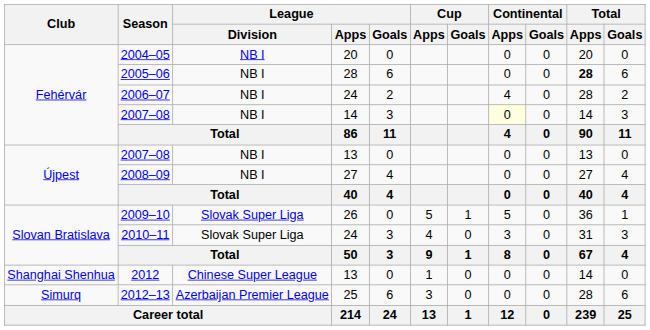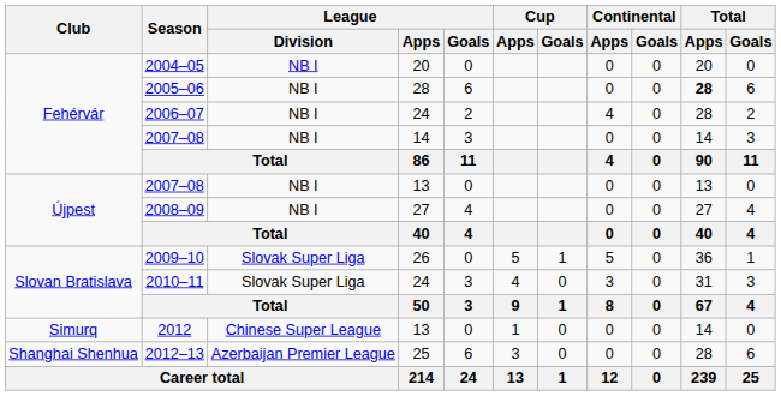2007–08 / 14 | Continental / Apps: lightyellow background -> no background
2012 | Club: Shanghai Shenhua -> Simurq
2012–13 | Club: Simurq -> Shanghai Shenhua
